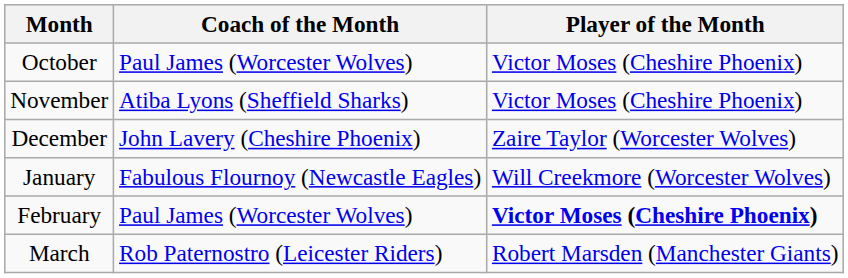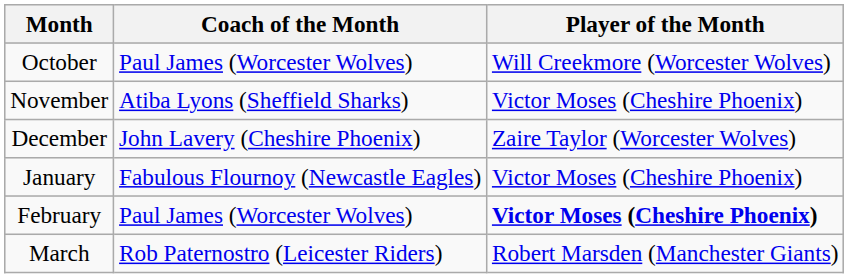October | Player of the Month: Victor Moses (Cheshire Phoenix) -> Will Creekmore (Worcester Wolves)
January | Player of the Month: Will Creekmore (Worcester Wolves) -> Victor Moses (Cheshire Phoenix)
